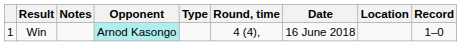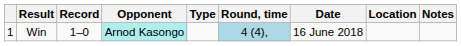columns swapped: Record <-> Notes
Win | Round, time: no background -> lightblue background
